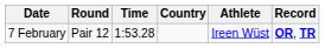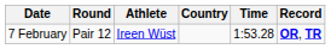columns swapped: Athlete <-> Time
